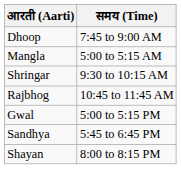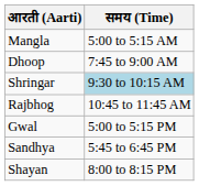rows swapped: Mangla <-> Dhoop
Shringar | समय (Time): no background -> lightblue background
